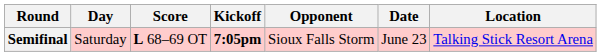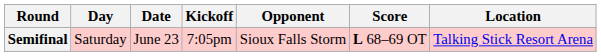columns swapped: Date <-> Score
Semifinal | Kickoff: bold -> normal
